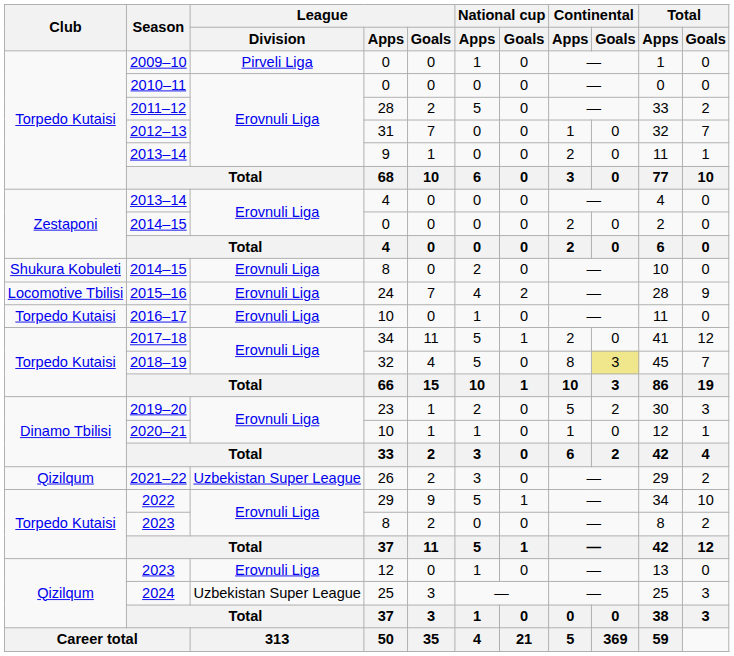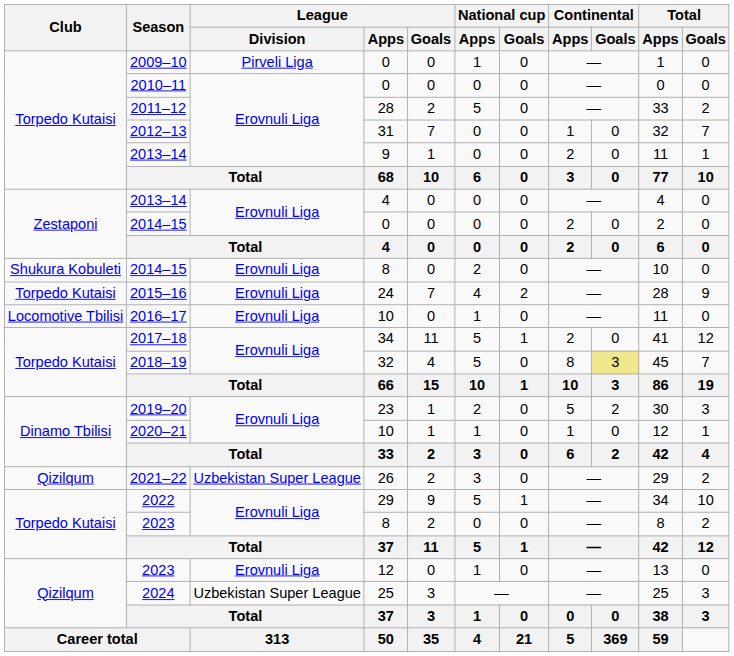2015–16 | Club: Locomotive Tbilisi -> Torpedo Kutaisi
2016–17 | Club: Torpedo Kutaisi -> Locomotive Tbilisi
